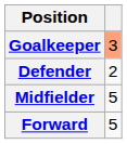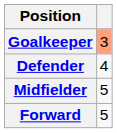Defender | column 2: 2 -> 4
